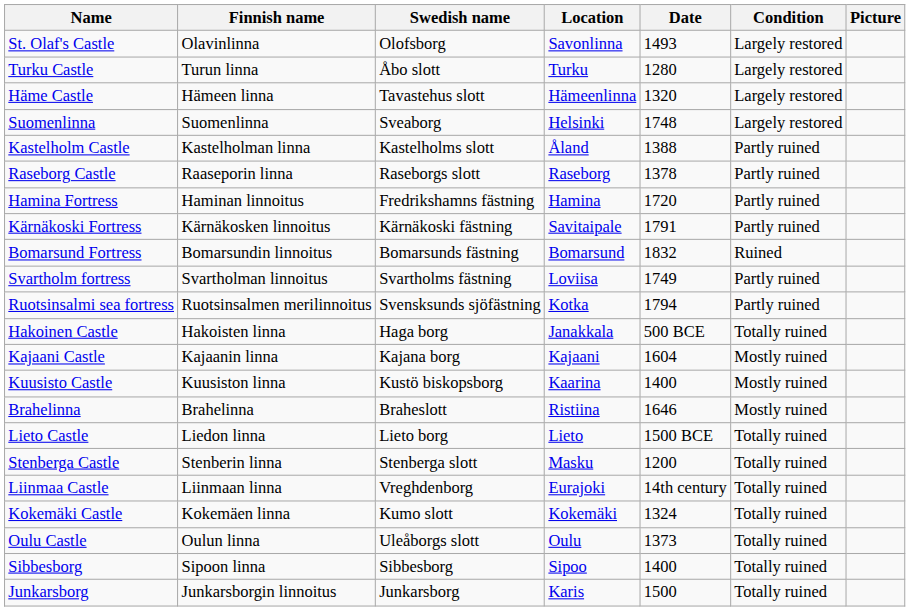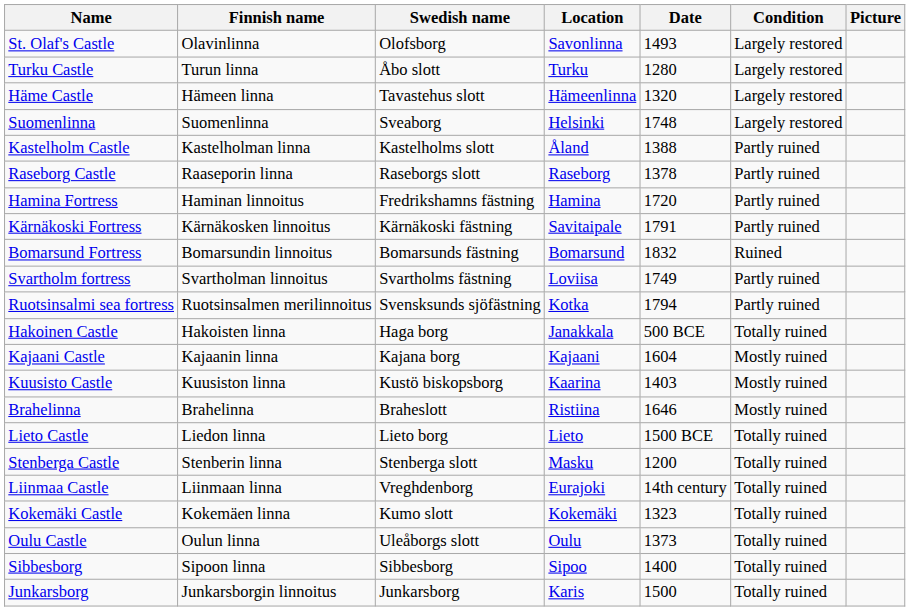Kuusisto Castle | Date: 1400 -> 1403
Kokemäki Castle | Date: 1324 -> 1323
